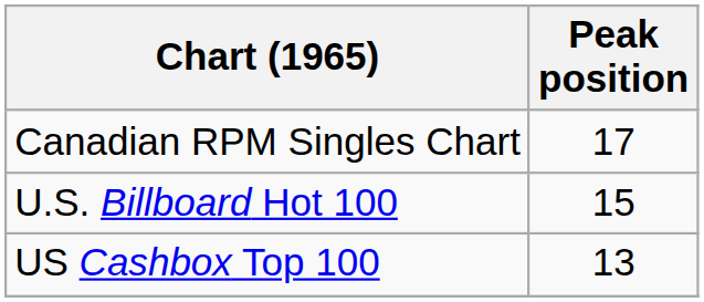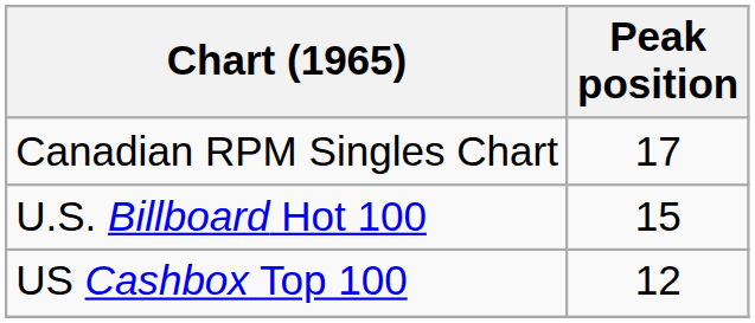US Cashbox Top 100 | Peak position: 13 -> 12
